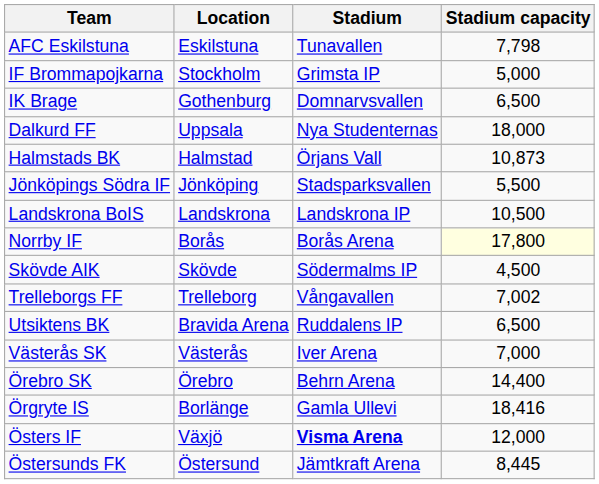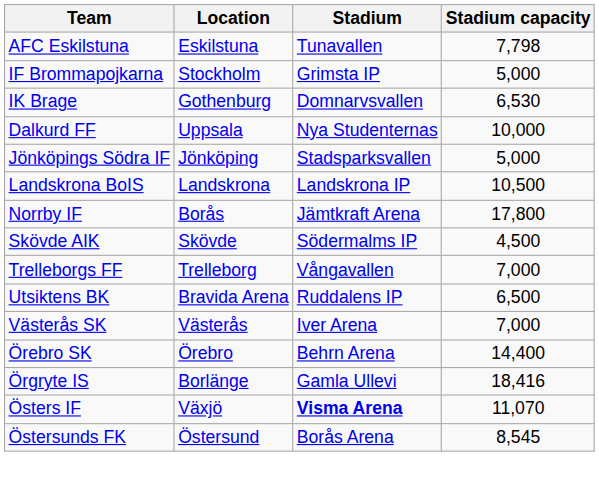IK Brage | Stadium capacity: 6,500 -> 6,530
Dalkurd FF | Stadium capacity: 18,000 -> 10,000
- row: Halmstads BK | Halmstad | Örjans Vall | 10,873
Jönköpings Södra IF | Stadium capacity: 5,500 -> 5,000
Norrby IF | Stadium: Borås Arena -> Jämtkraft Arena
Norrby IF | Stadium capacity: lightyellow background -> no background
Trelleborgs FF | Stadium capacity: 7,002 -> 7,000
Östers IF | Stadium capacity: 12,000 -> 11,070
Östersunds FK | Stadium: Jämtkraft Arena -> Borås Arena
Östersunds FK | Stadium capacity: 8,445 -> 8,545
